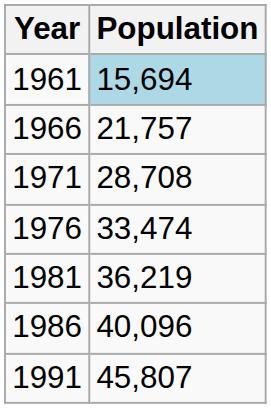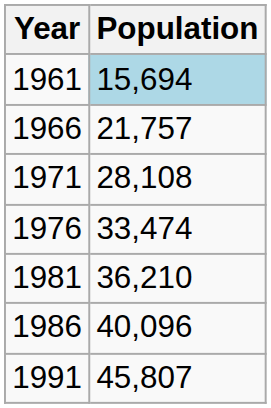1971 | Population: 28,708 -> 28,108
1981 | Population: 36,219 -> 36,210
